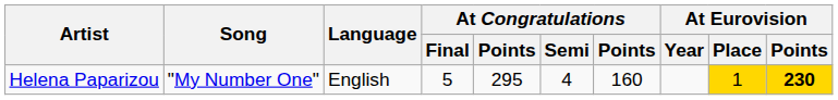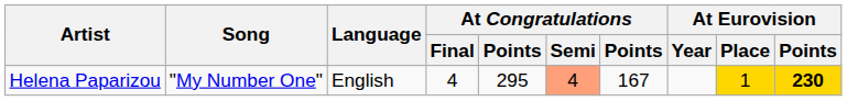Helena Paparizou | At Congratulations / Final: 5 -> 4
Helena Paparizou | At Congratulations / Semi: no background -> lightsalmon background
Helena Paparizou | column 7: 160 -> 167
